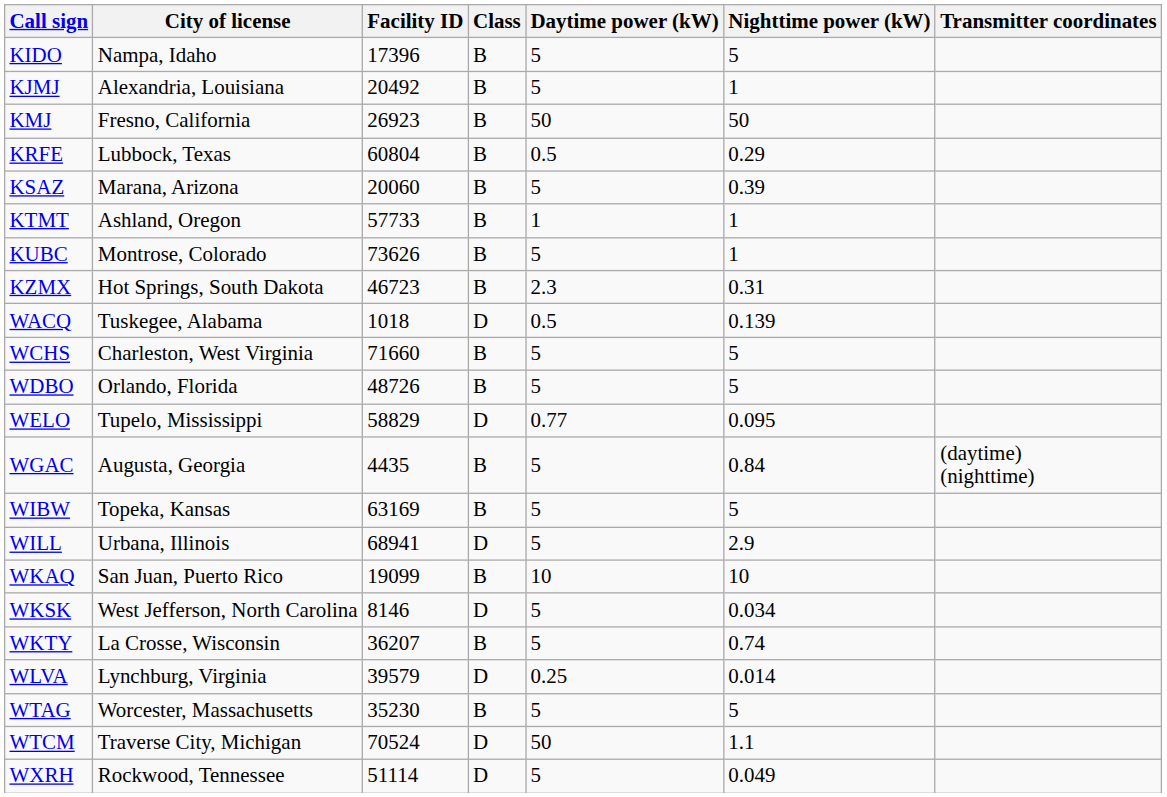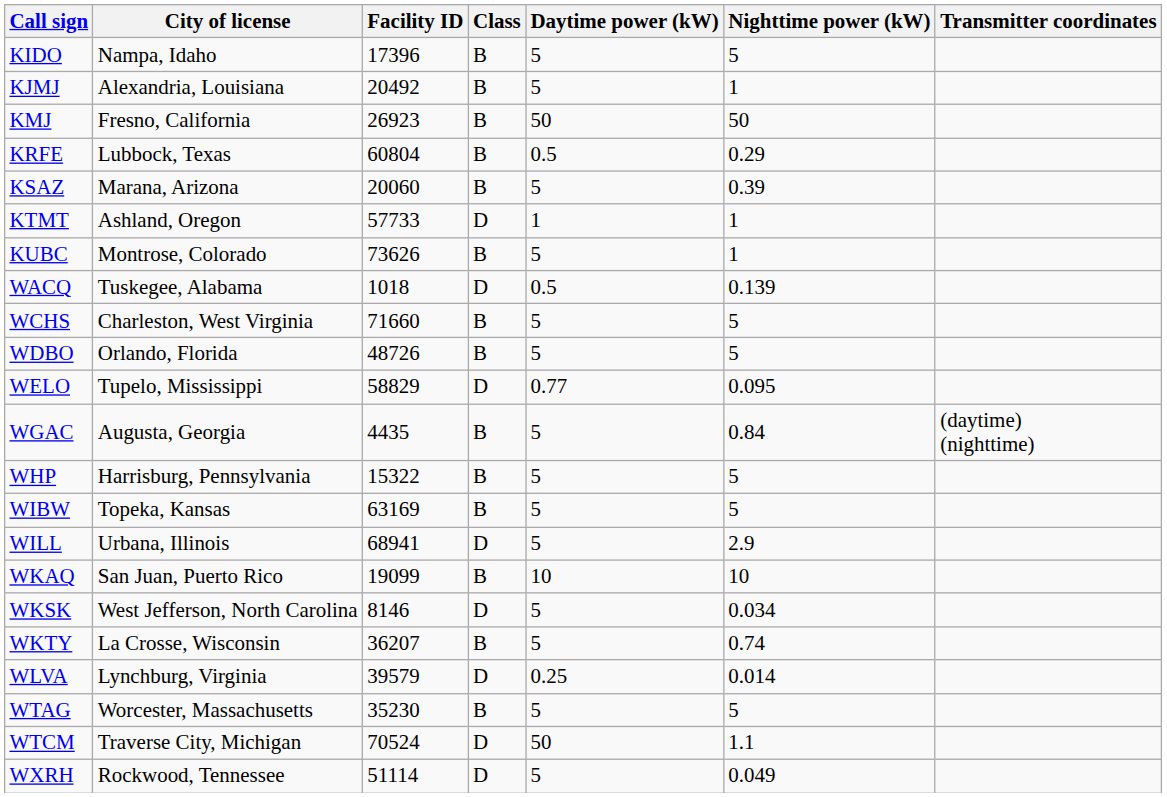KTMT | Class: B -> D
- row: KZMX | Hot Springs, South Dakota | 46723 | B | 2.3 | 0.31
+ row: WHP | Harrisburg, Pennsylvania | 15322 | B | 5 | 5
